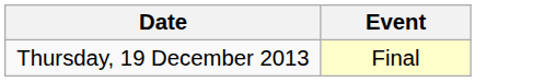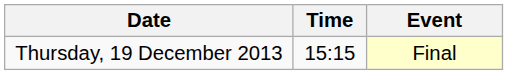+ column: Time | 15:15
